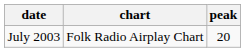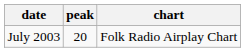columns swapped: chart <-> peak
